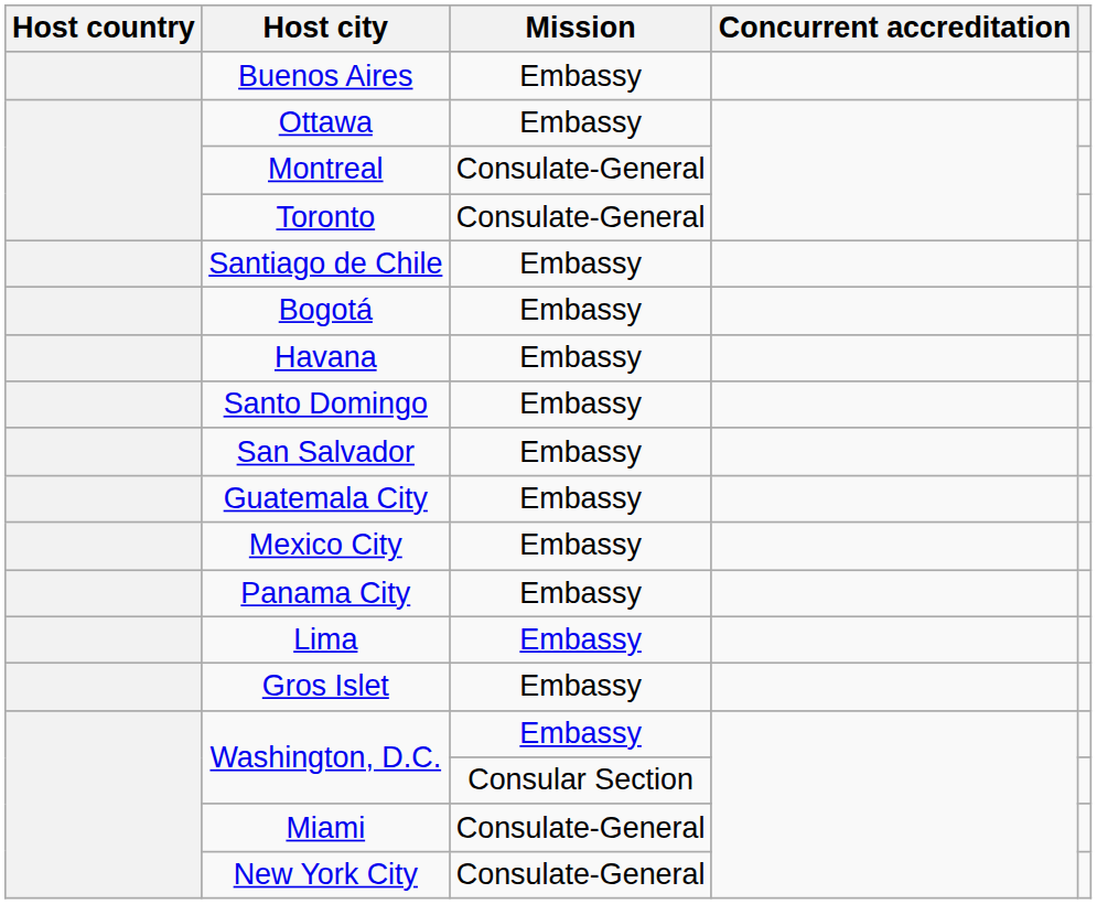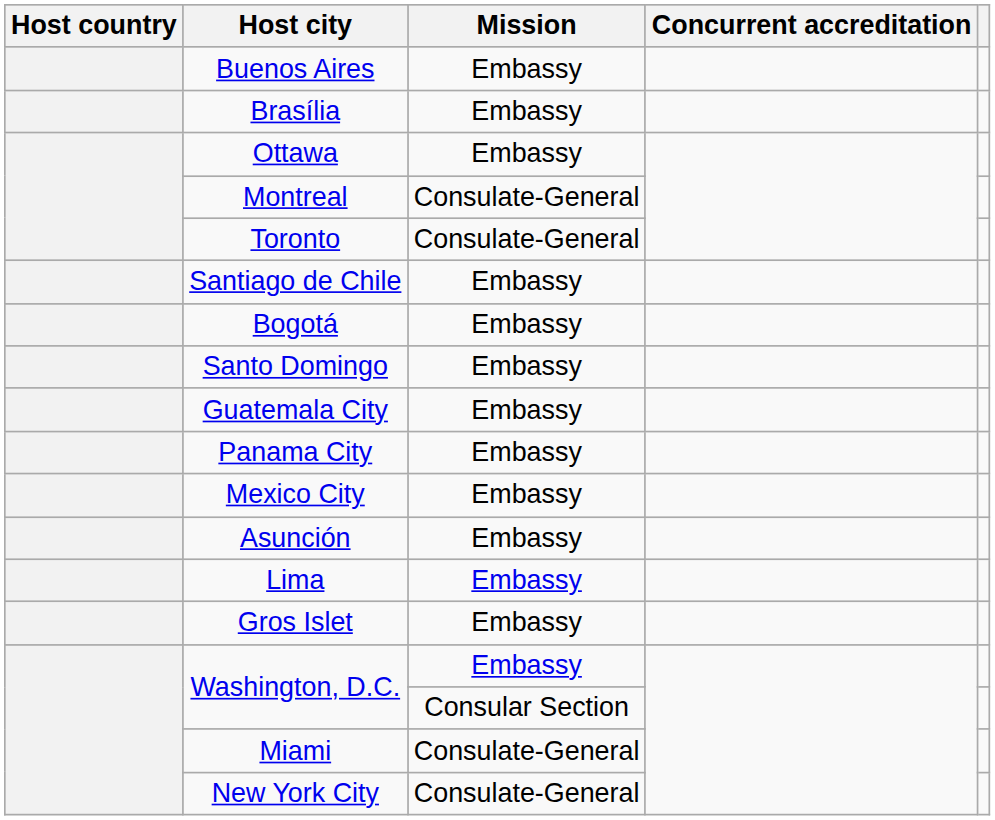+ row: Brasília | Embassy
- row: Havana | Embassy
- row: San Salvador | Embassy
rows swapped: Mexico City <-> Panama City
+ row: Asunción | Embassy
